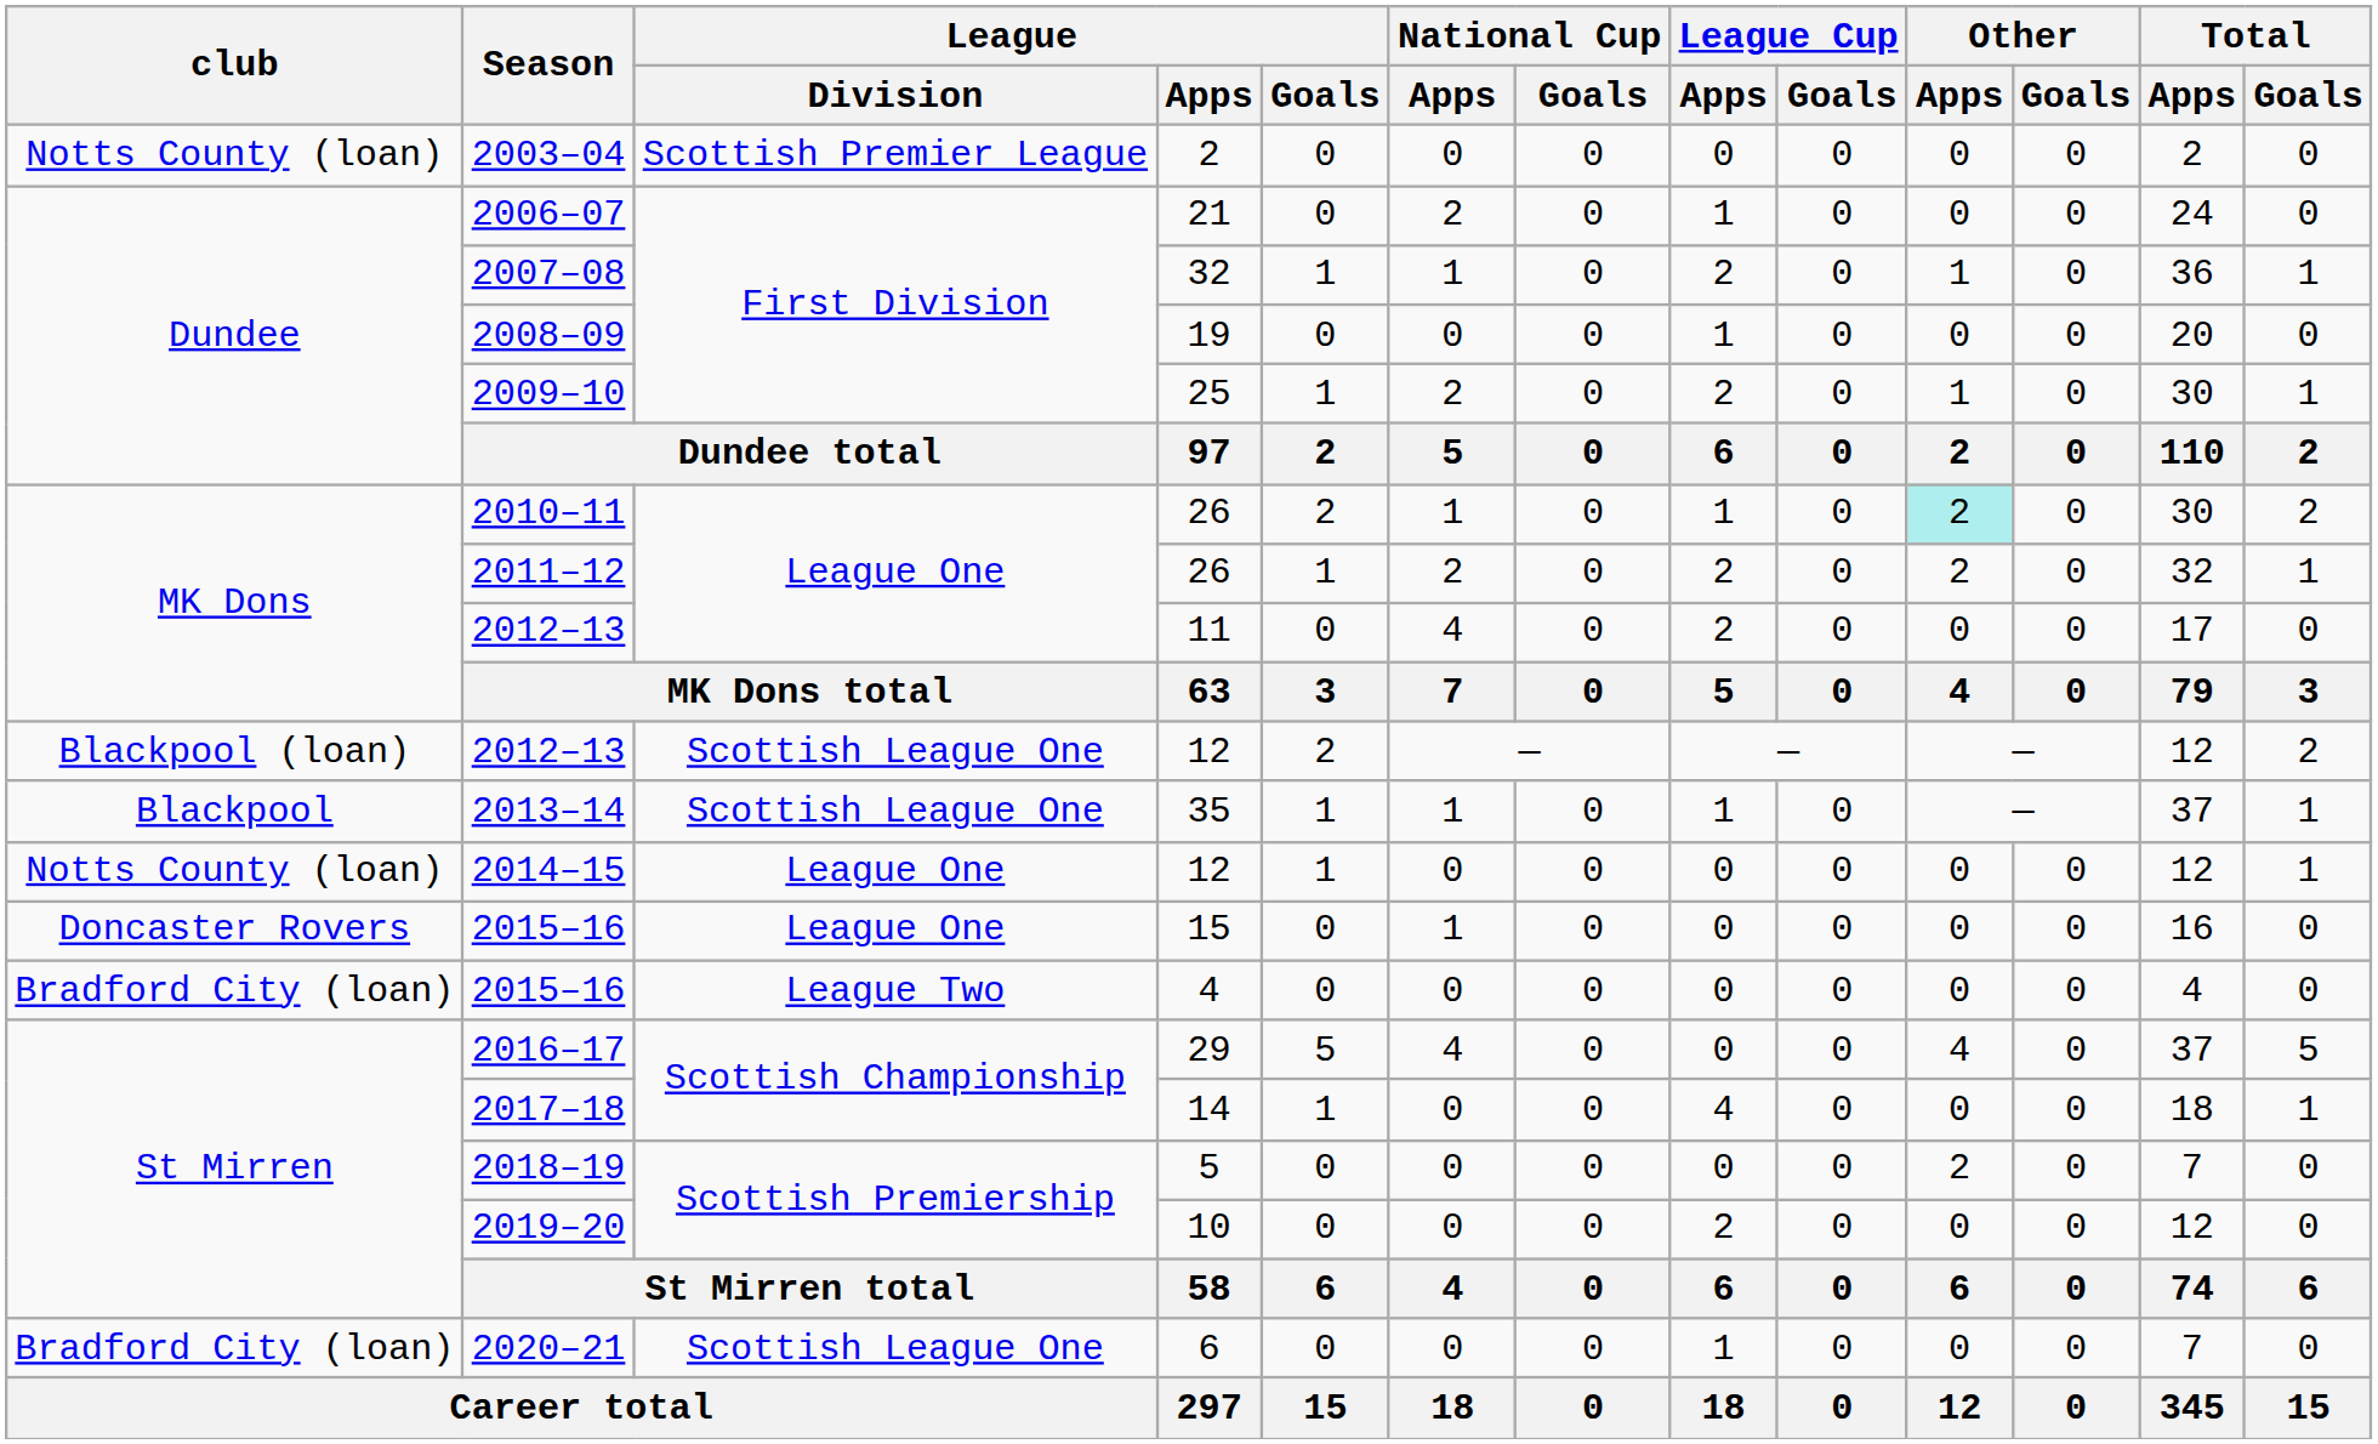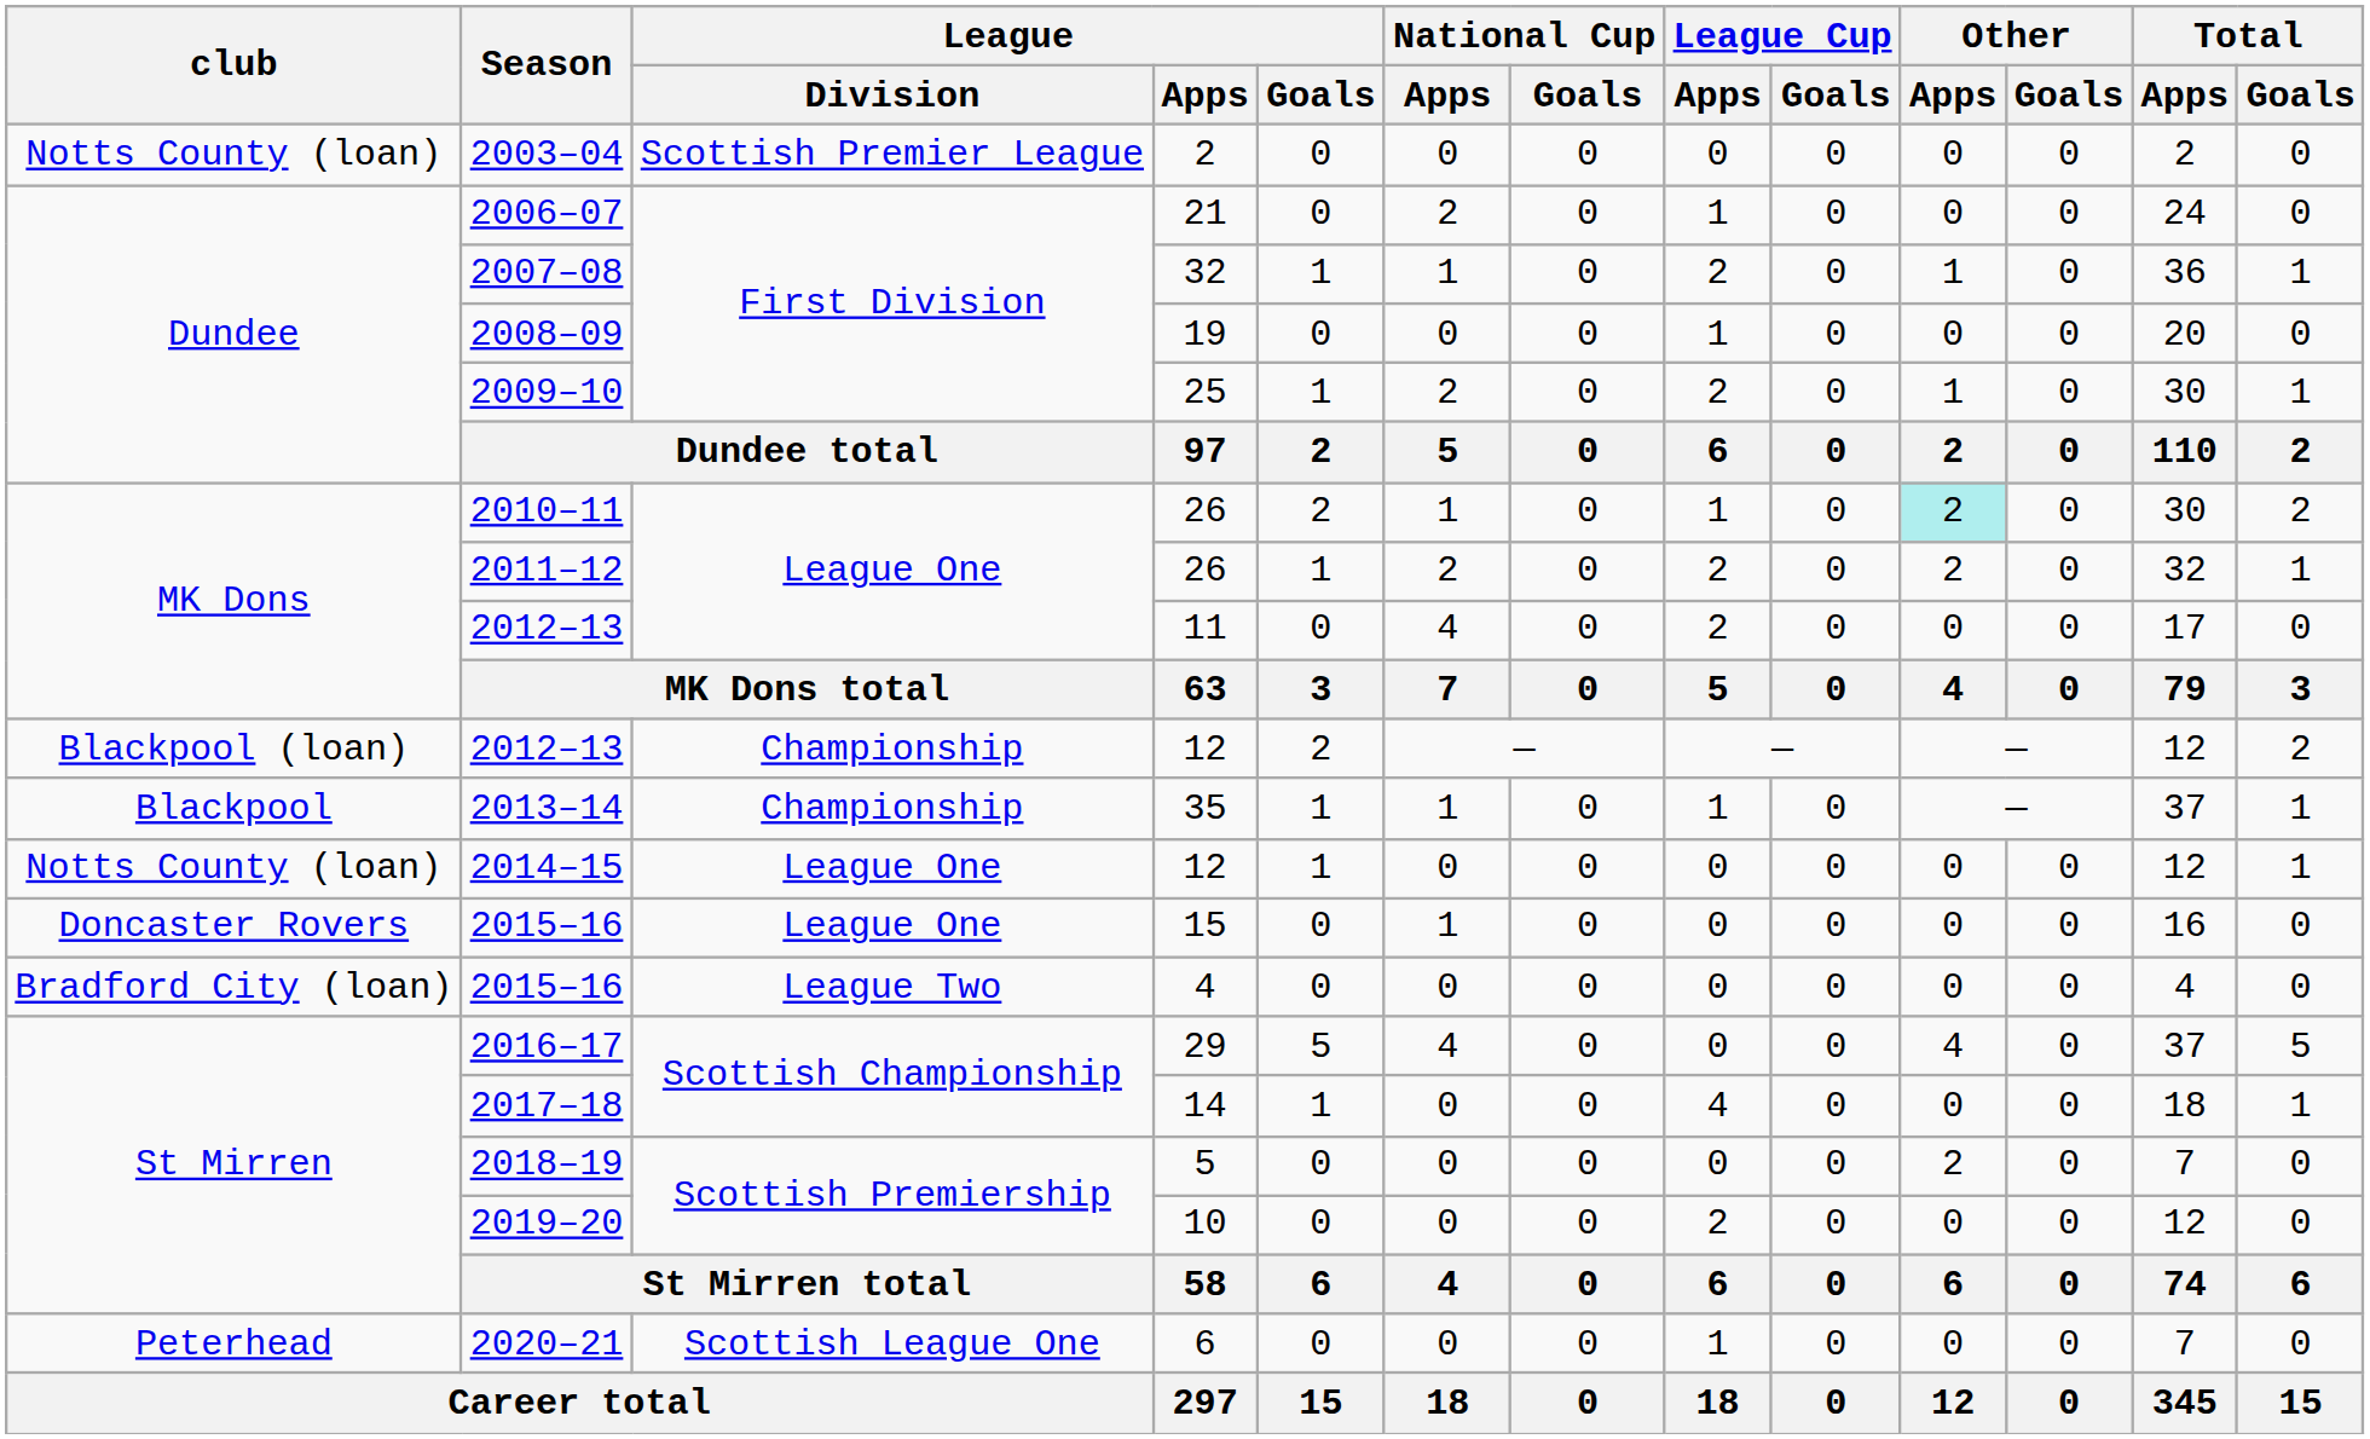2012–13 / 12 | League / Division: Scottish League One -> Championship
2013–14 | League / Division: Scottish League One -> Championship
2020–21 | club: Bradford City (loan) -> Peterhead
